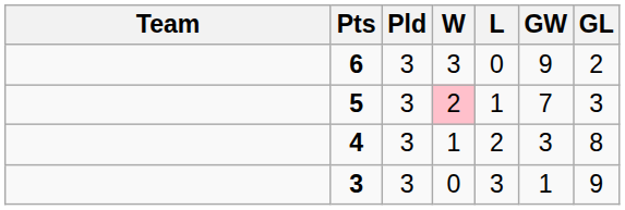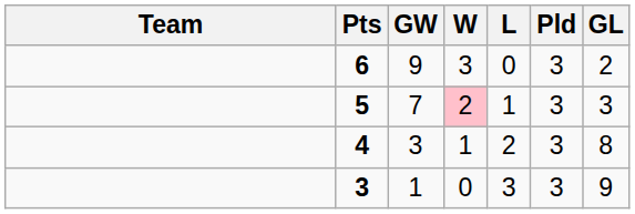columns swapped: Pld <-> GW
